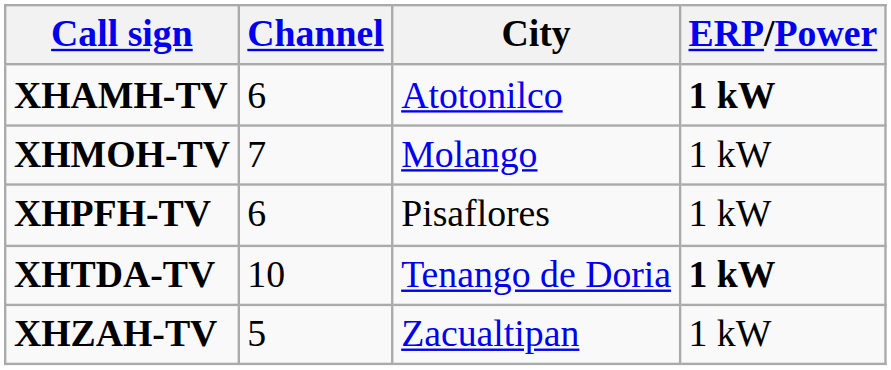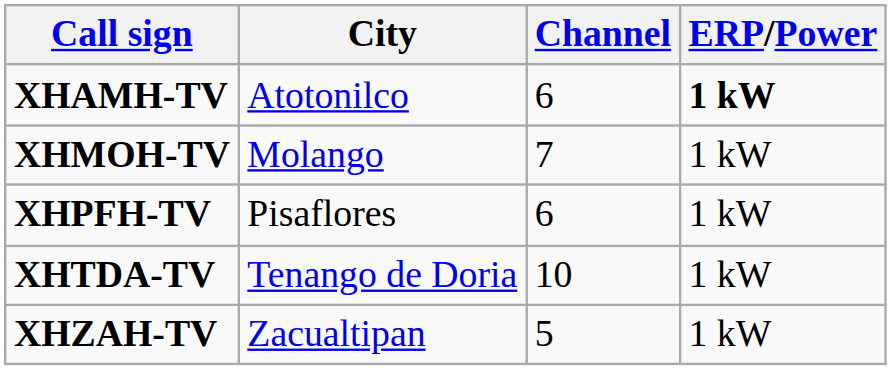columns swapped: Channel <-> City
XHTDA-TV | ERP/Power: bold -> normal
